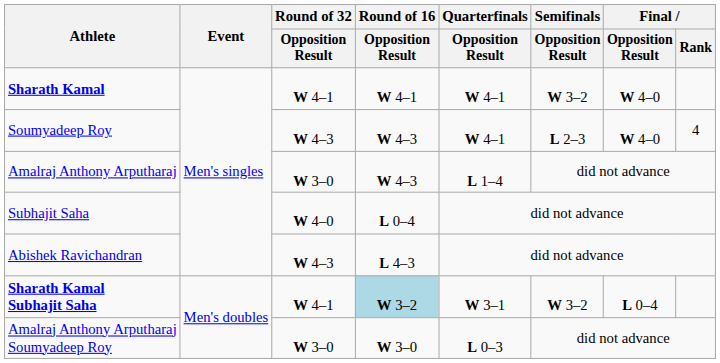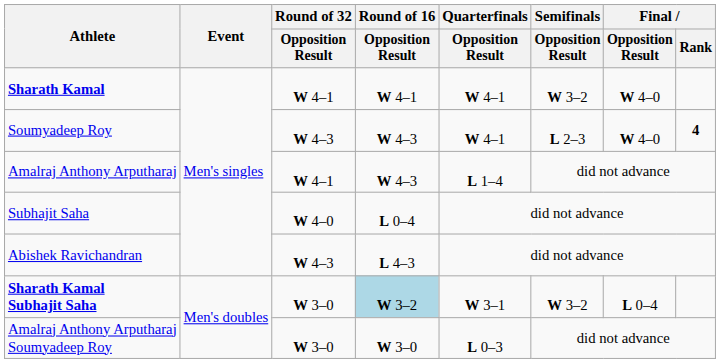Soumyadeep Roy | Final / Rank: normal -> bold
Amalraj Anthony Arputharaj | Round of 32 / Opposition Result: W 3–0 -> W 4–1
Sharath Kamal Subhajit Saha | Round of 32 / Opposition Result: W 4–1 -> W 3–0
